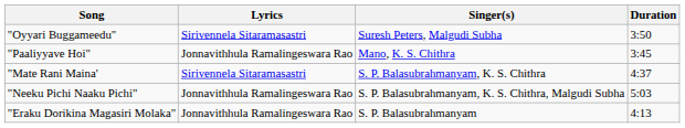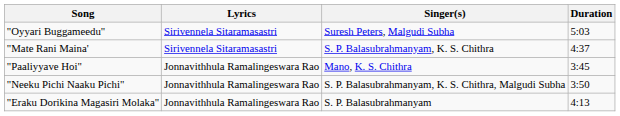"Oyyari Buggameedu" | Duration: 3:50 -> 5:03
rows swapped: "Paaliyyave Hoi" <-> "Mate Rani Maina'
"Neeku Pichi Naaku Pichi" | Duration: 5:03 -> 3:50
